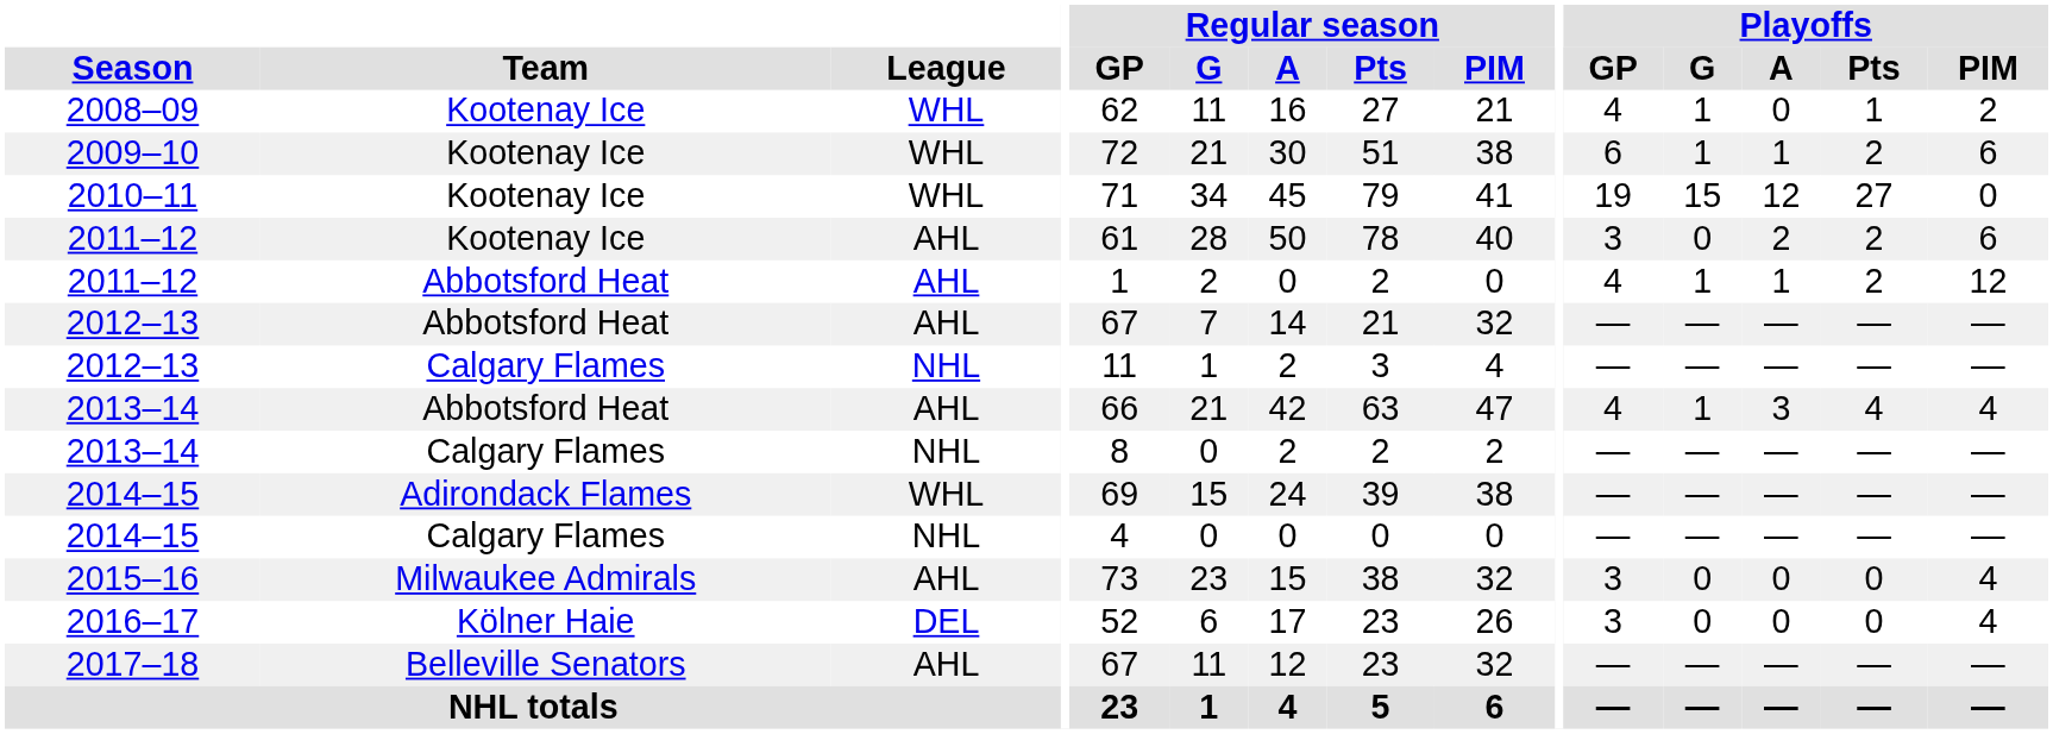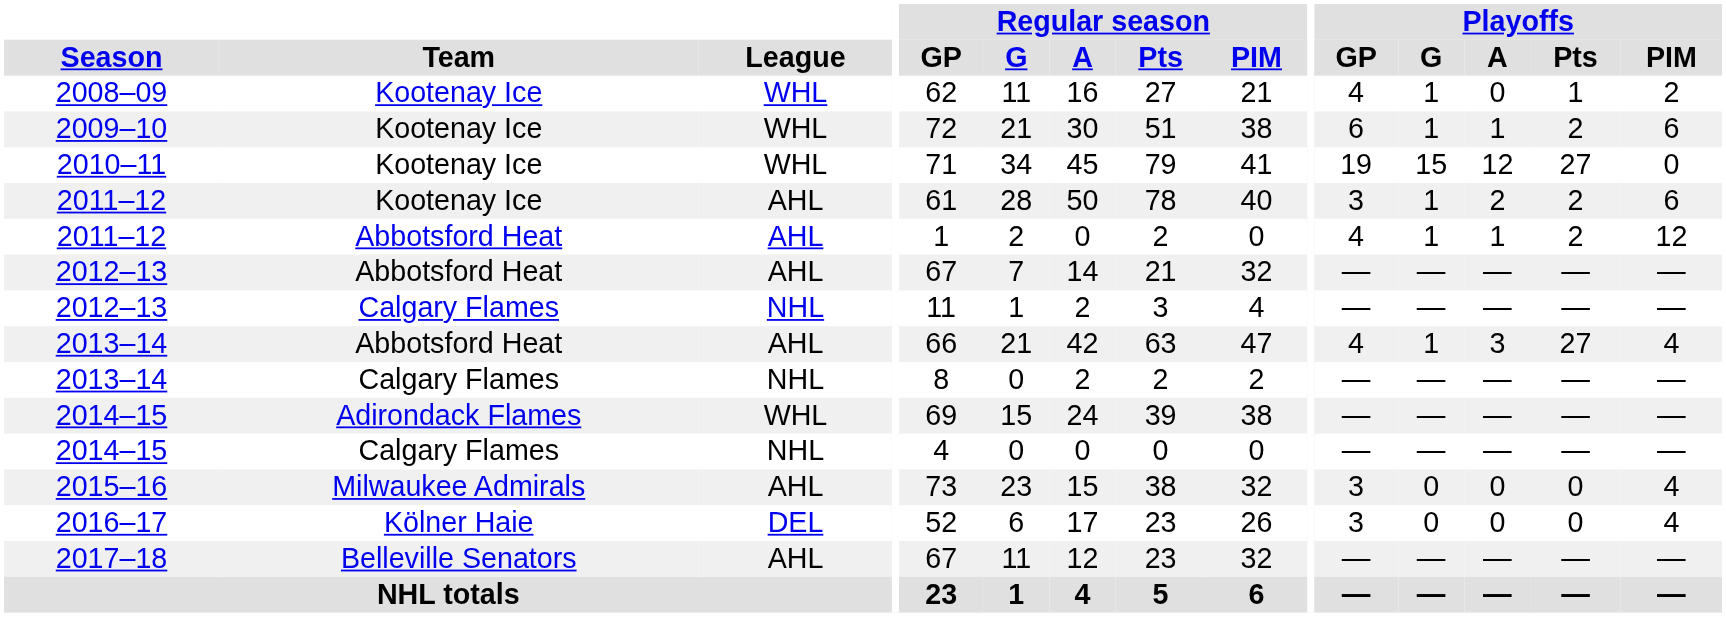2011–12 / Kootenay Ice | Playoffs / G: 0 -> 1
2013–14 / Abbotsford Heat | Playoffs / Pts: 4 -> 27
